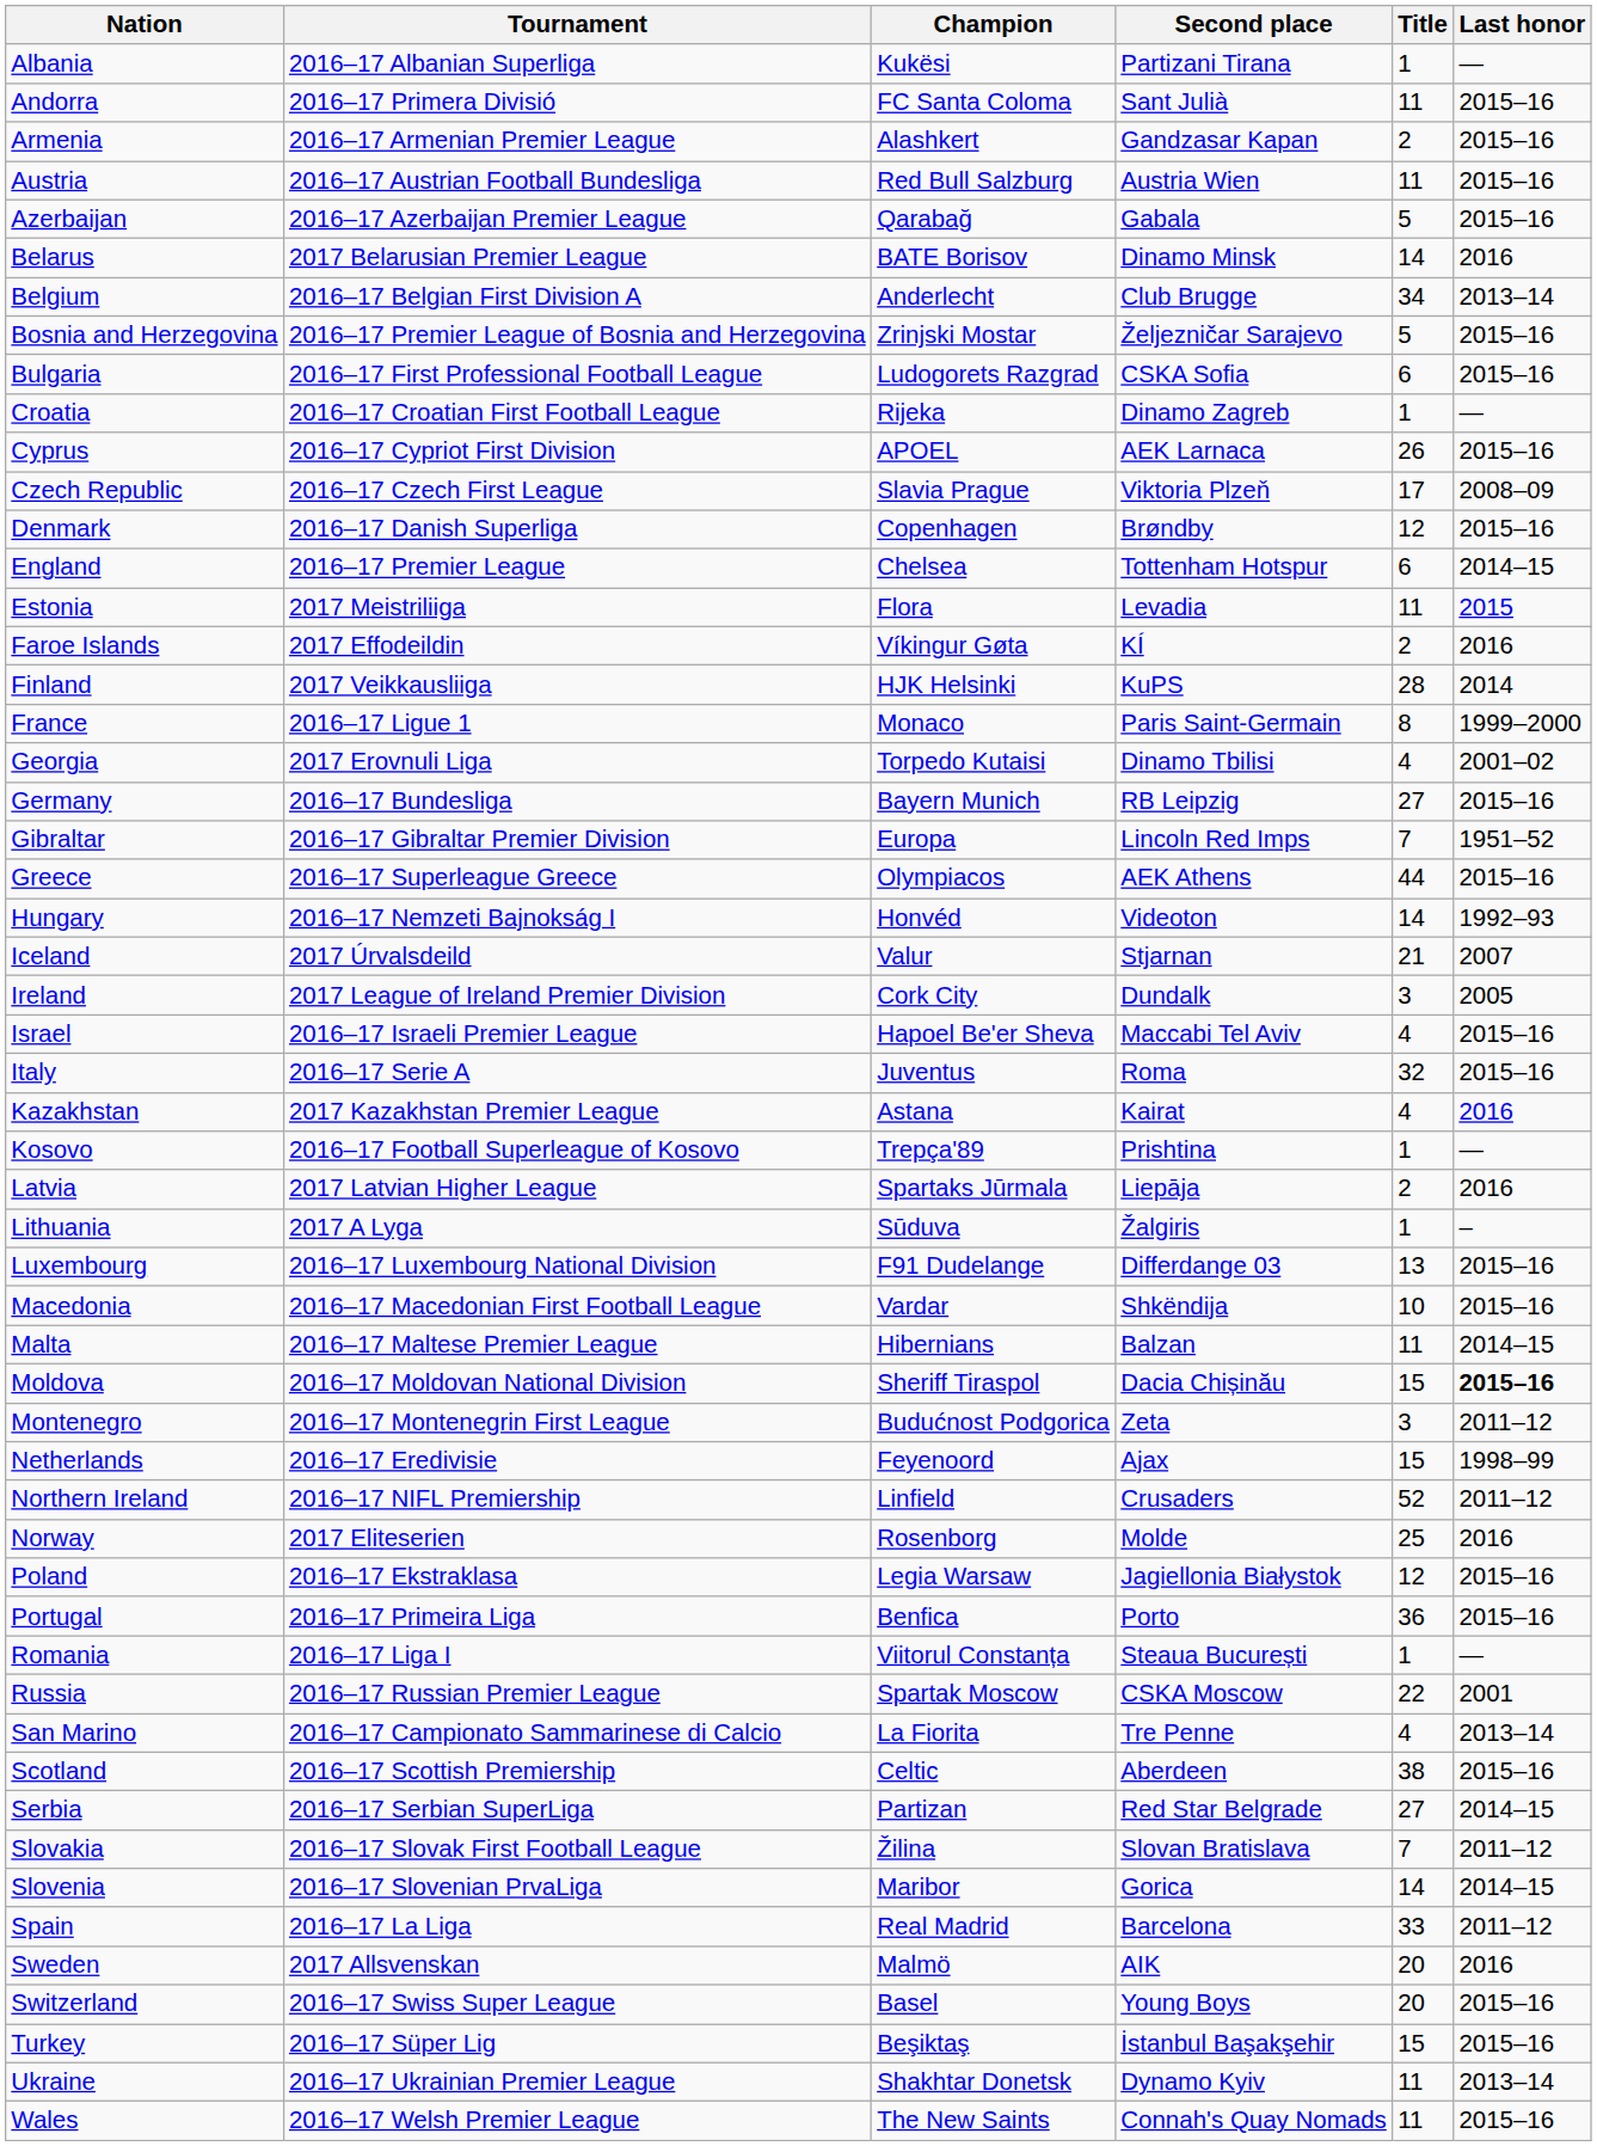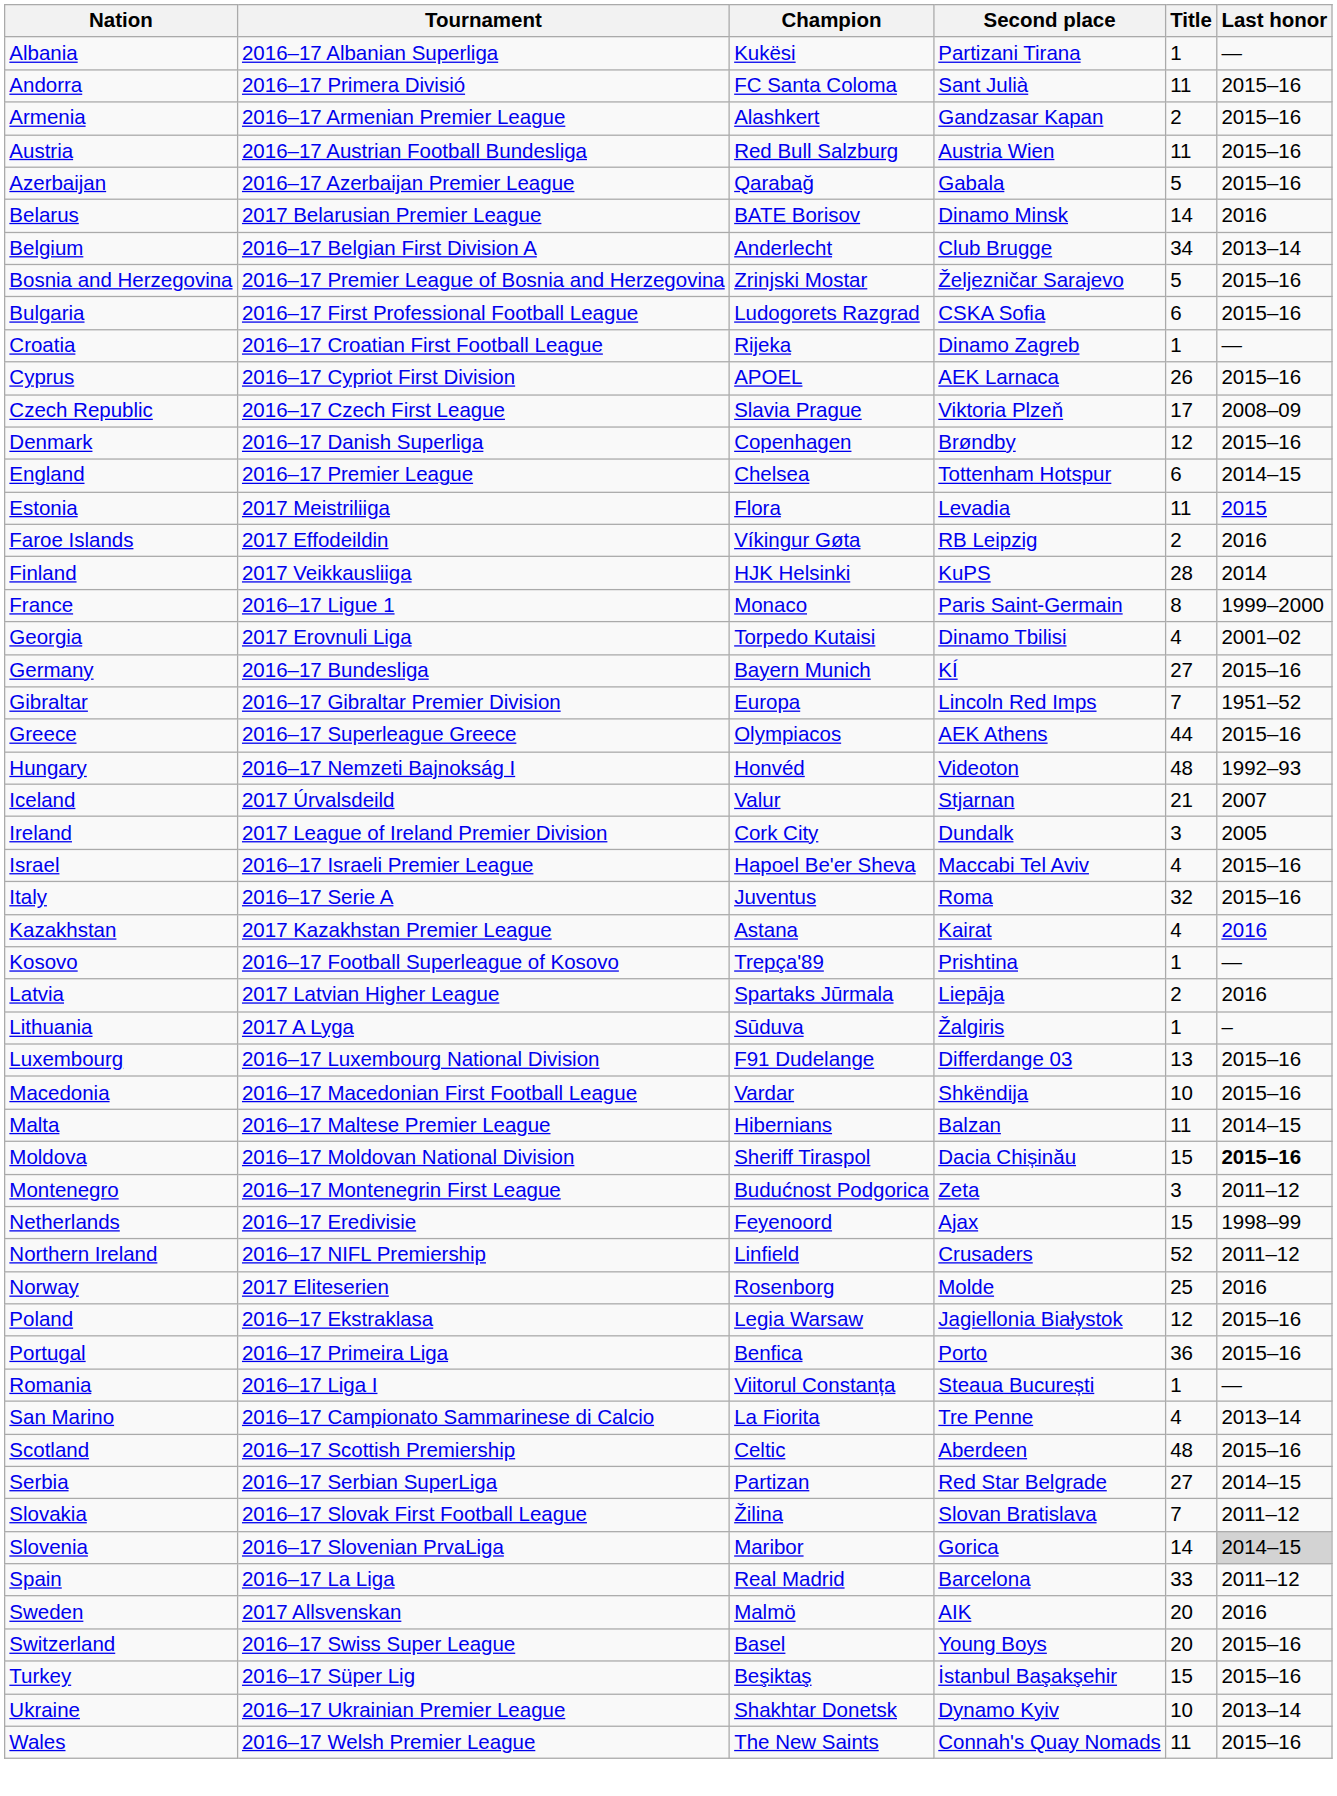Faroe Islands | Second place: KÍ -> RB Leipzig
Germany | Second place: RB Leipzig -> KÍ
Hungary | Title: 14 -> 48
- row: Russia | 2016–17 Russian Premier League | Spartak Moscow | CSKA Moscow | 22 | 2001
Scotland | Title: 38 -> 48
Slovenia | Last honor: no background -> lightgrey background
Ukraine | Title: 11 -> 10
